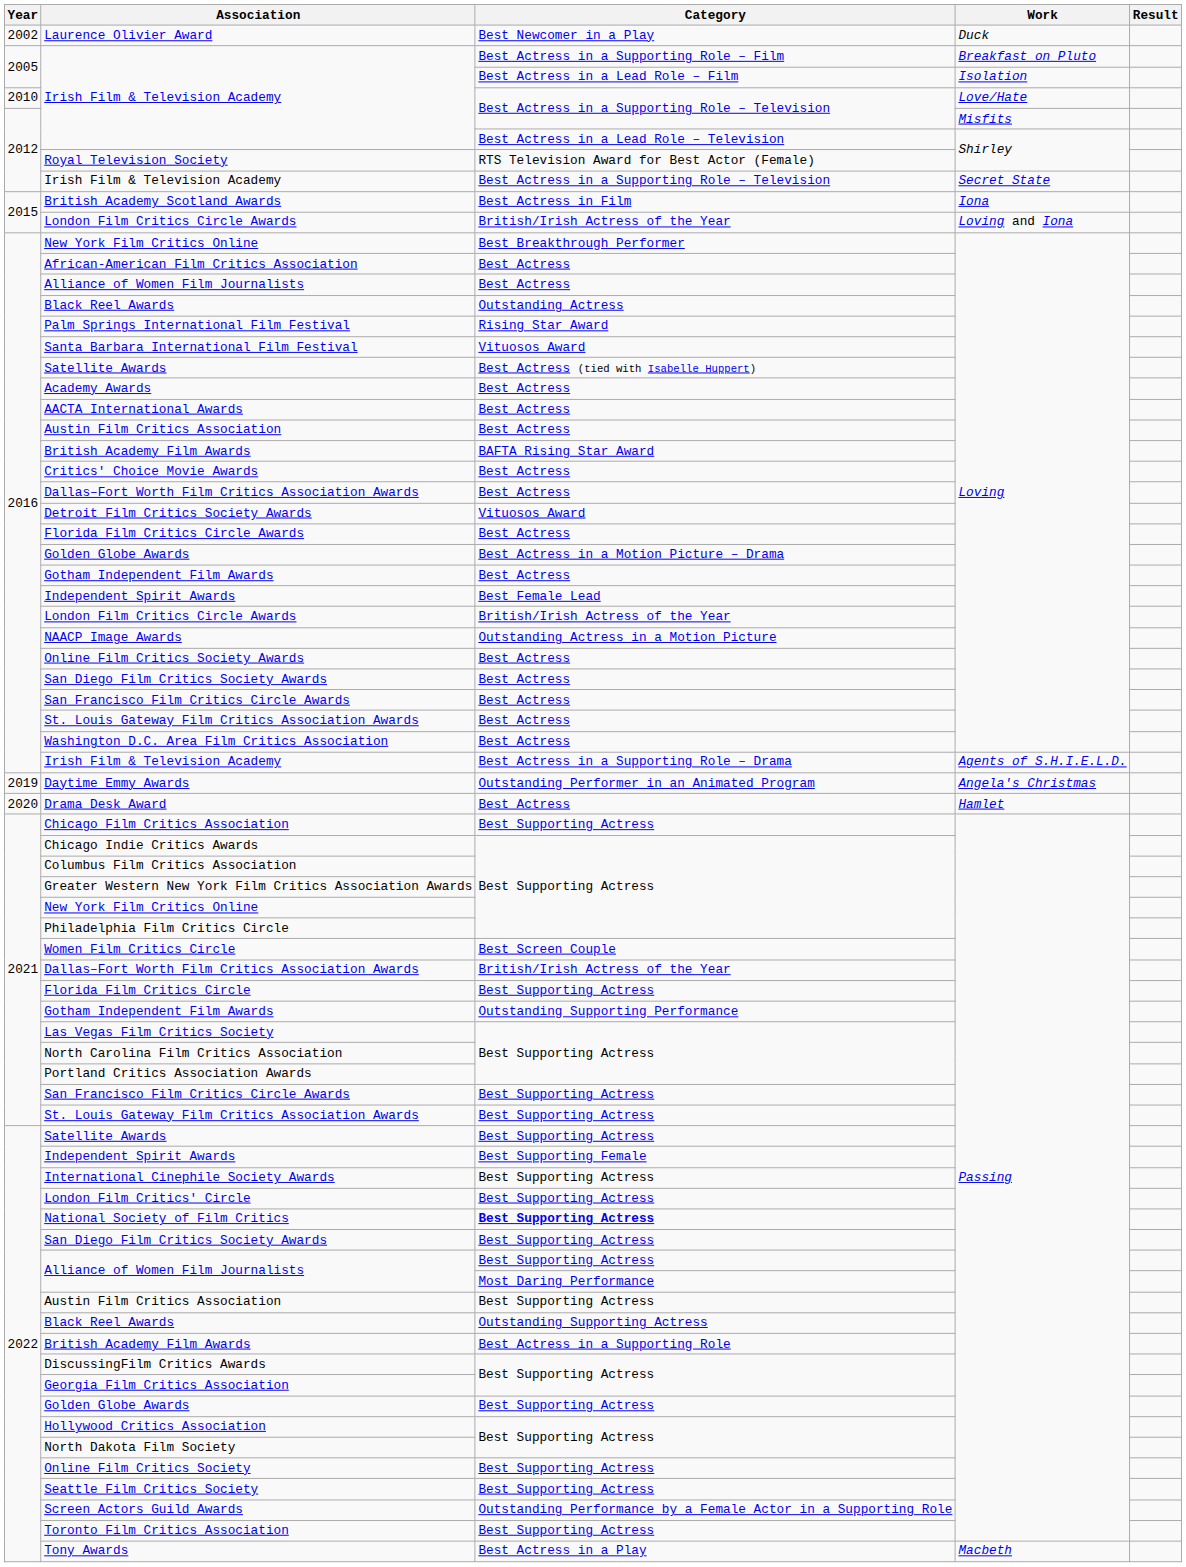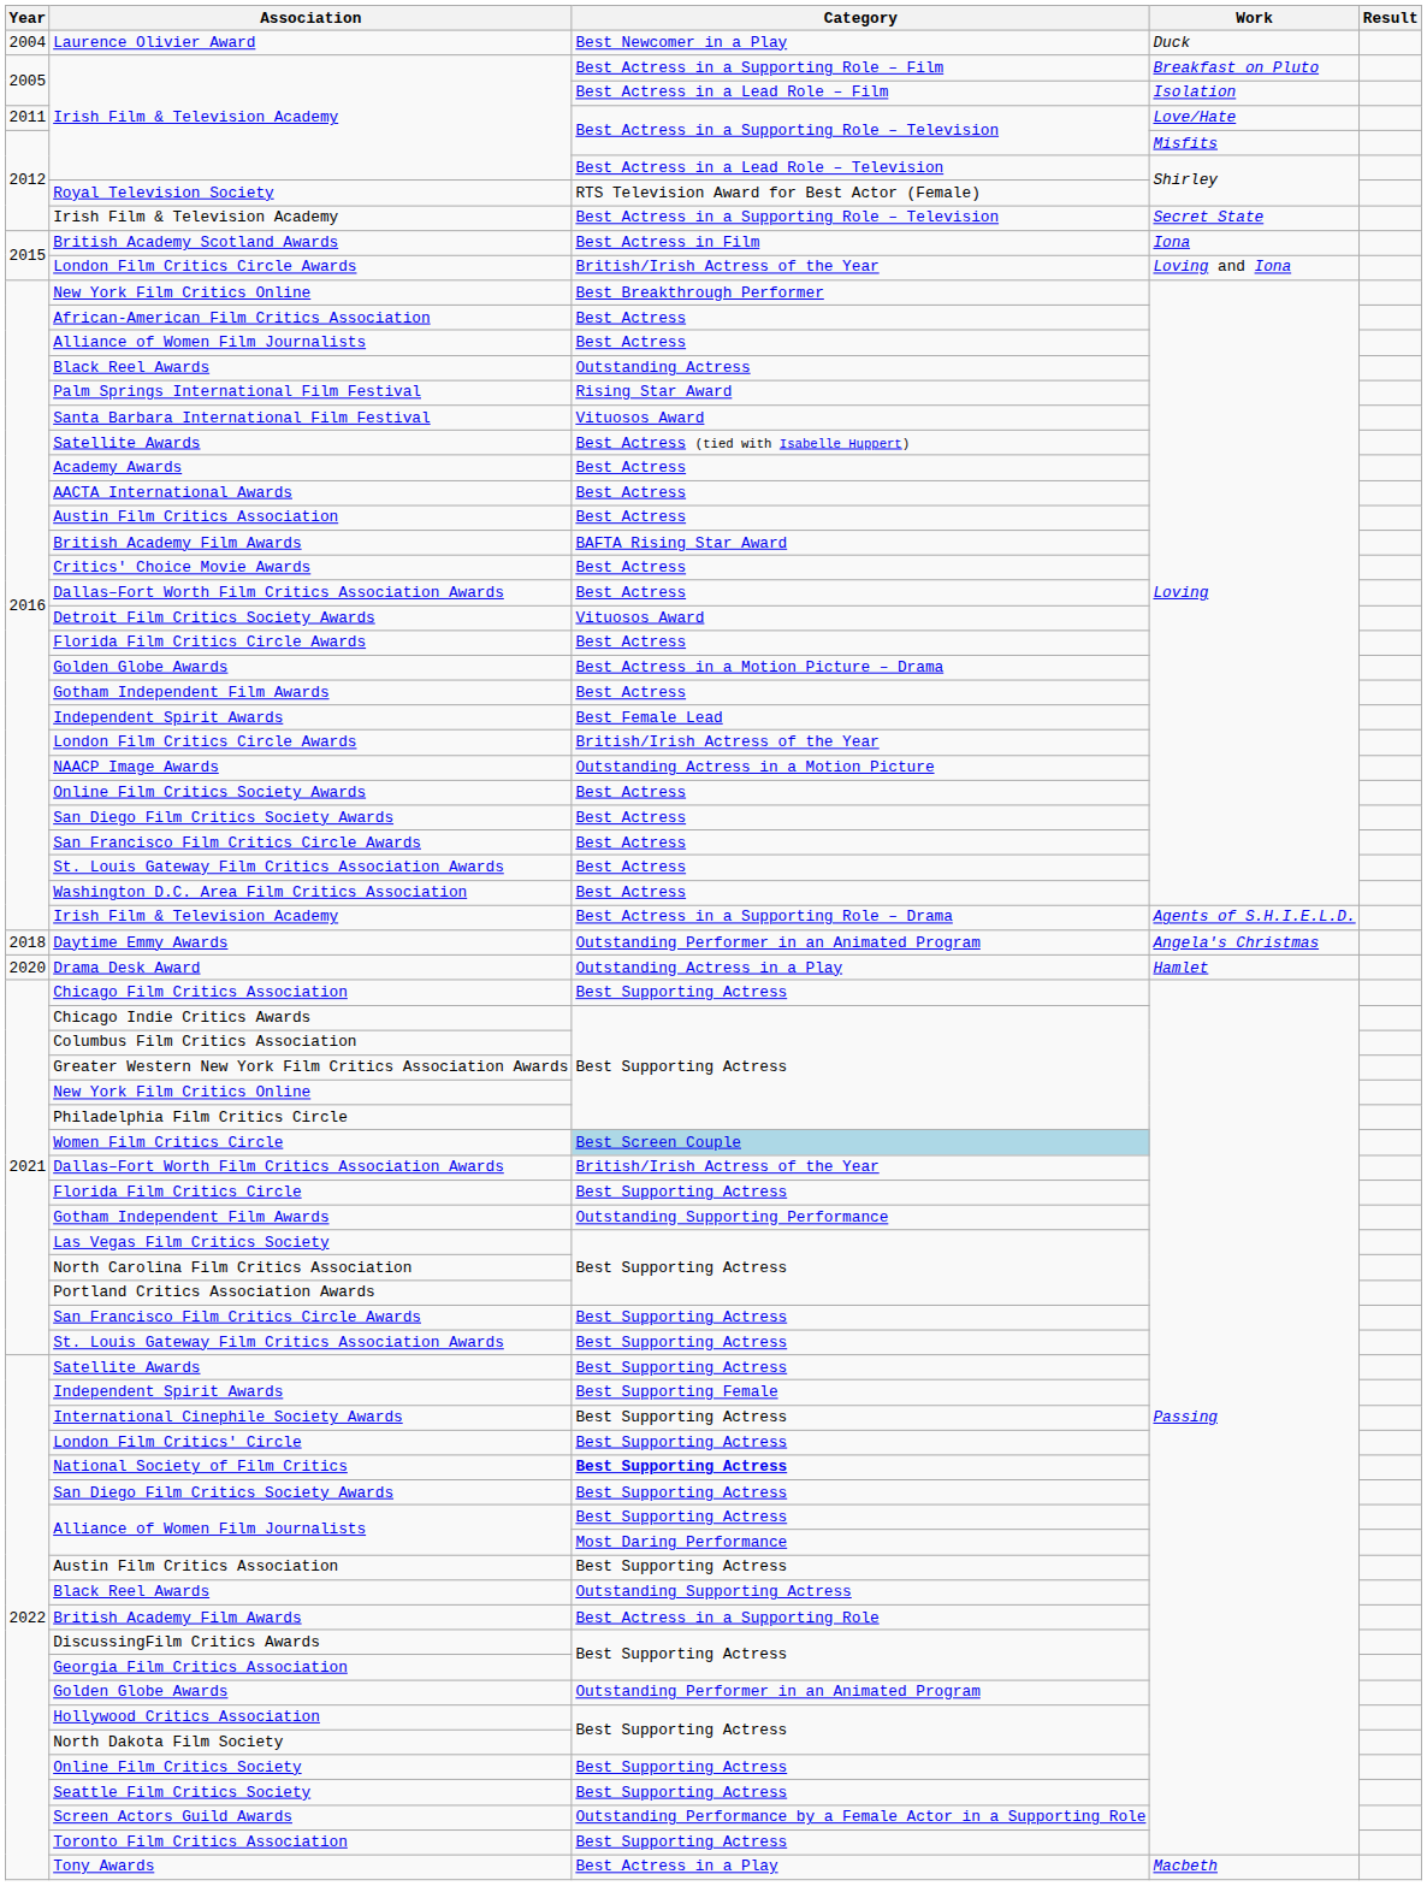Laurence Olivier Award | Year: 2002 -> 2004
Irish Film & Television Academy / Love/Hate | Year: 2010 -> 2011
Daytime Emmy Awards | Year: 2019 -> 2018
Drama Desk Award | Category: Best Actress -> Outstanding Actress in a Play
Women Film Critics Circle | Category: no background -> lightblue background
Golden Globe Awards / Passing | Category: Best Supporting Actress -> Outstanding Performer in an Animated Program
